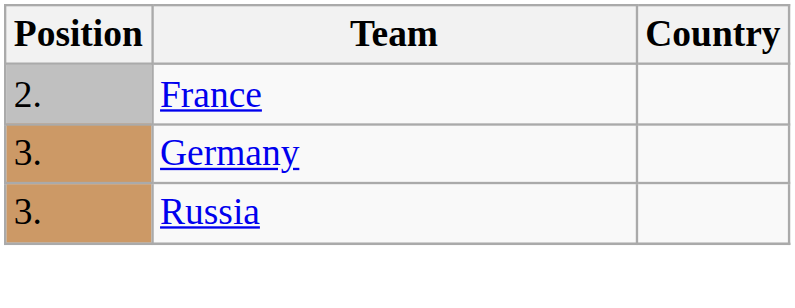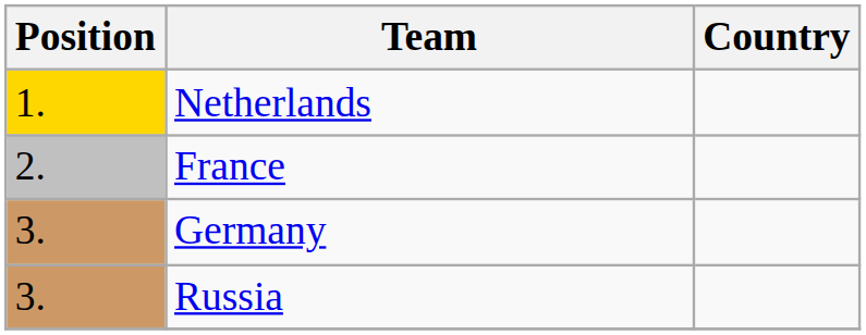+ row: 1. | Netherlands
